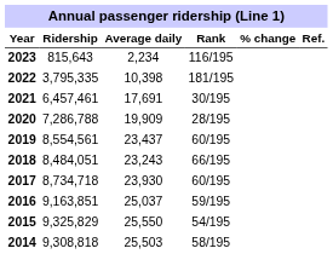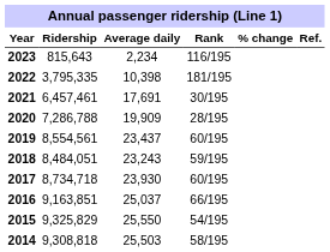2018 | Rank: 66/195 -> 59/195
2016 | Rank: 59/195 -> 66/195
